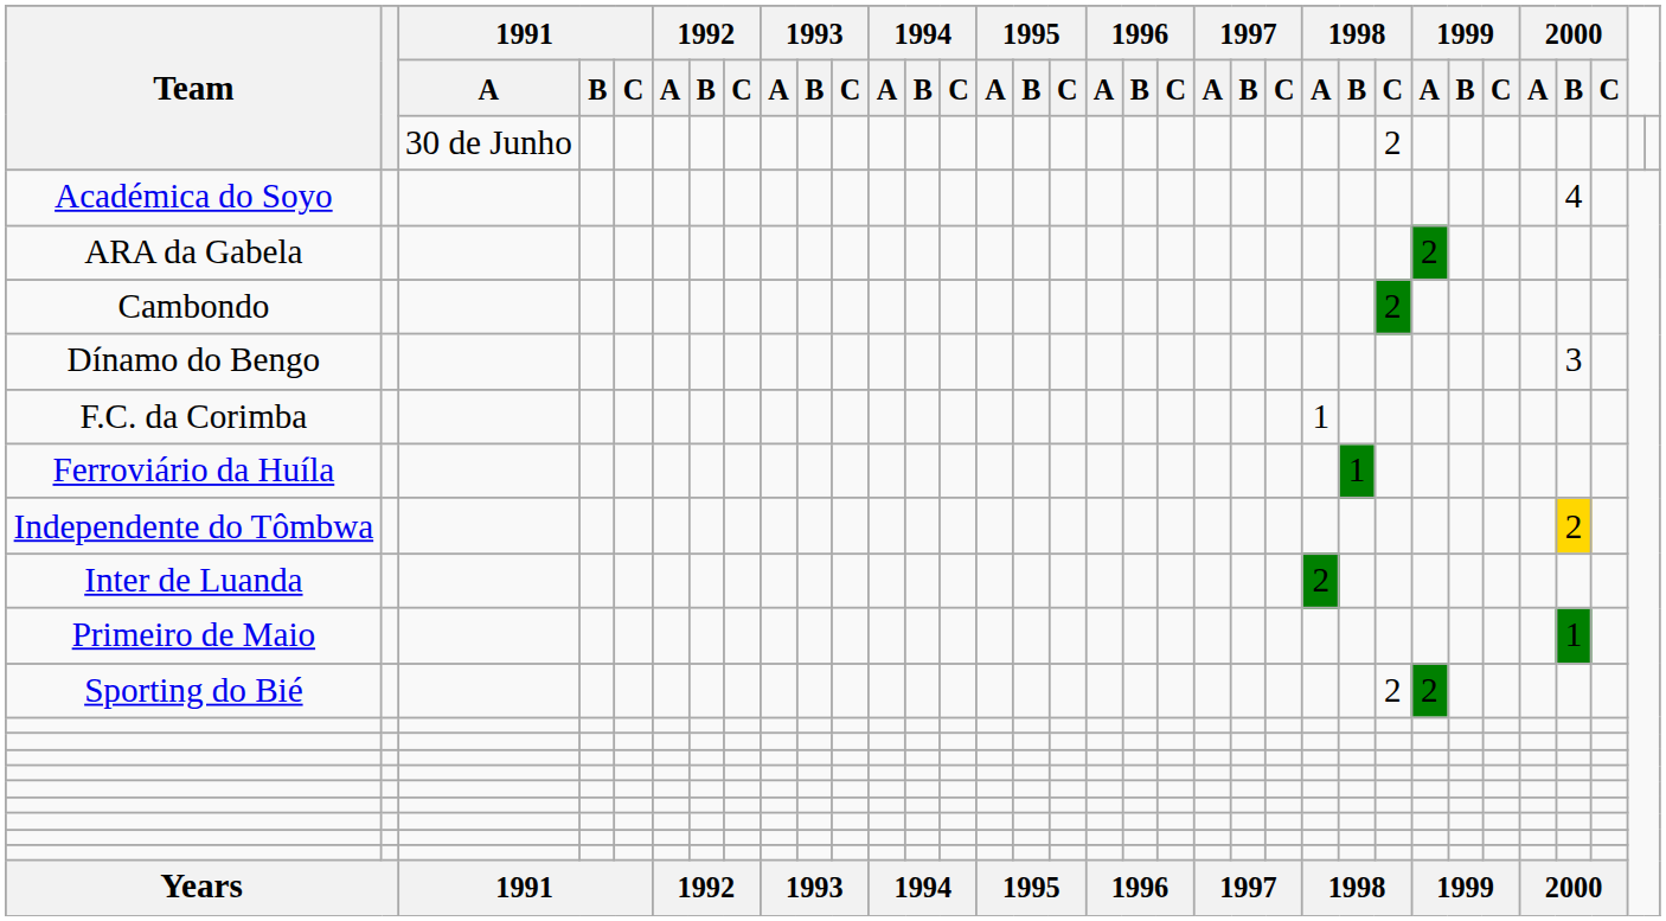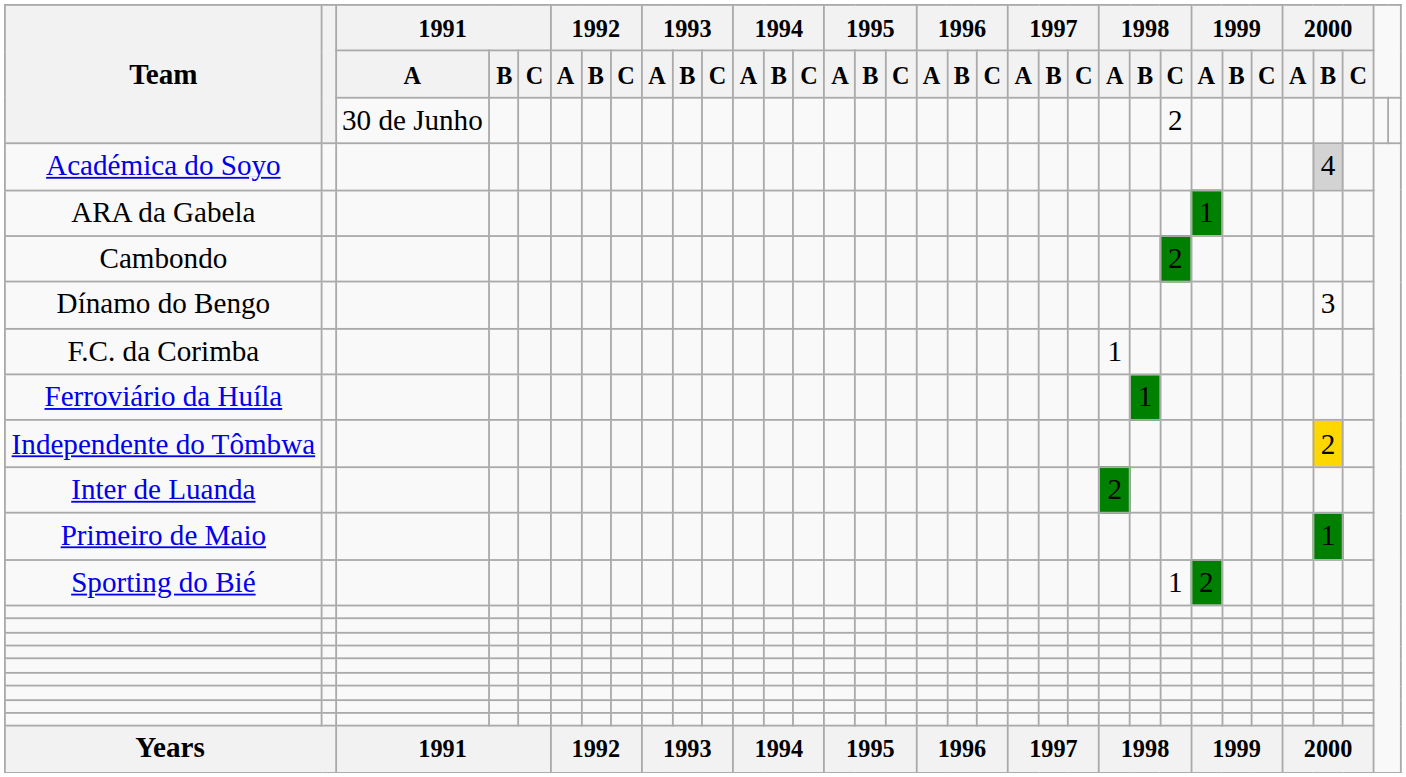Académica do Soyo | 2000 / B: no background -> lightgrey background
ARA da Gabela | 1999 / A: 2 -> 1
Sporting do Bié | 1998 / C: 2 -> 1
